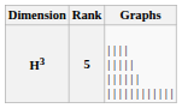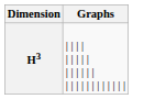- column: Rank | 5
